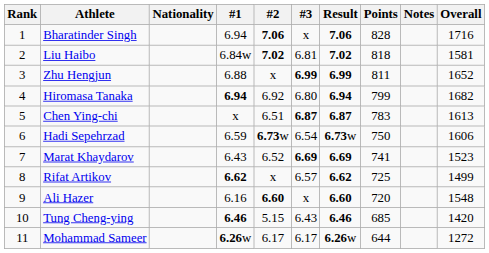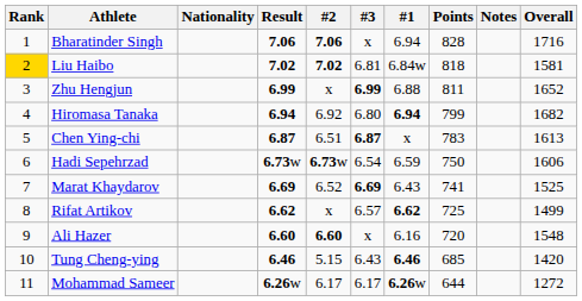columns swapped: #1 <-> Result
Liu Haibo | Rank: no background -> gold background
Marat Khaydarov | Overall: 1523 -> 1525
